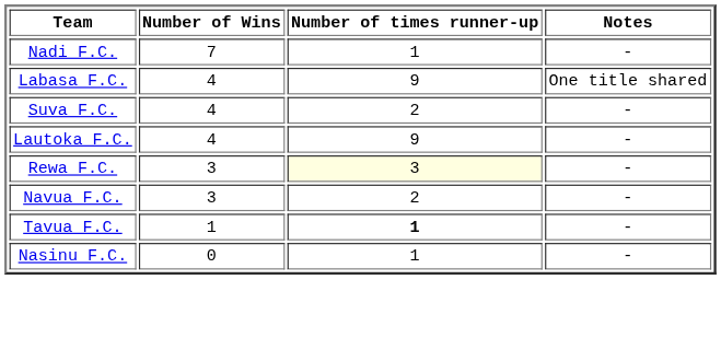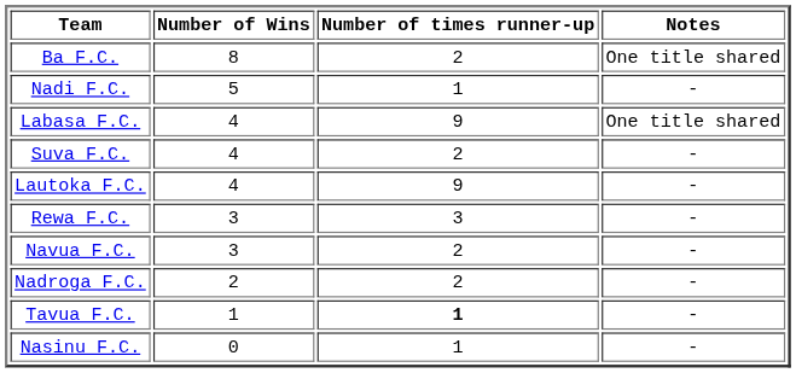+ row: Ba F.C. | 8 | 2 | One title shared
Nadi F.C. | Number of Wins: 7 -> 5
Rewa F.C. | Number of times runner-up: lightyellow background -> no background
+ row: Nadroga F.C. | 2 | 2 | -
